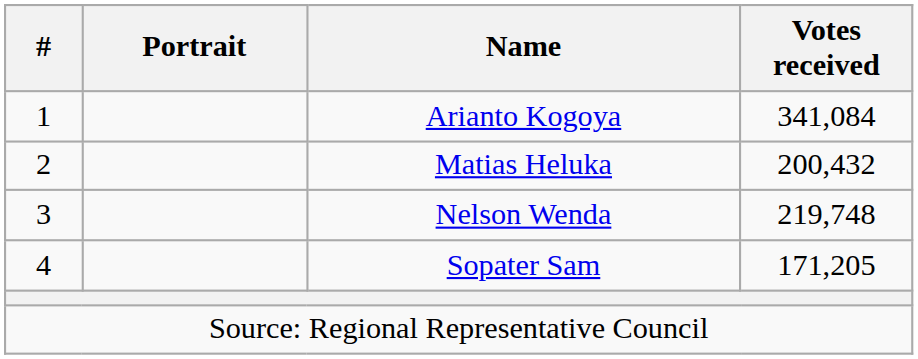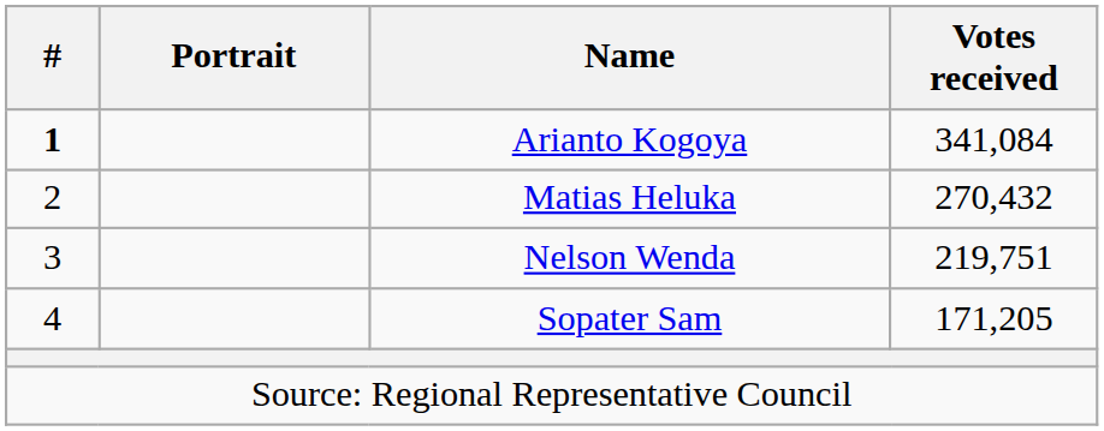Arianto Kogoya | #: normal -> bold
Matias Heluka | Votes received: 200,432 -> 270,432
Nelson Wenda | Votes received: 219,748 -> 219,751
